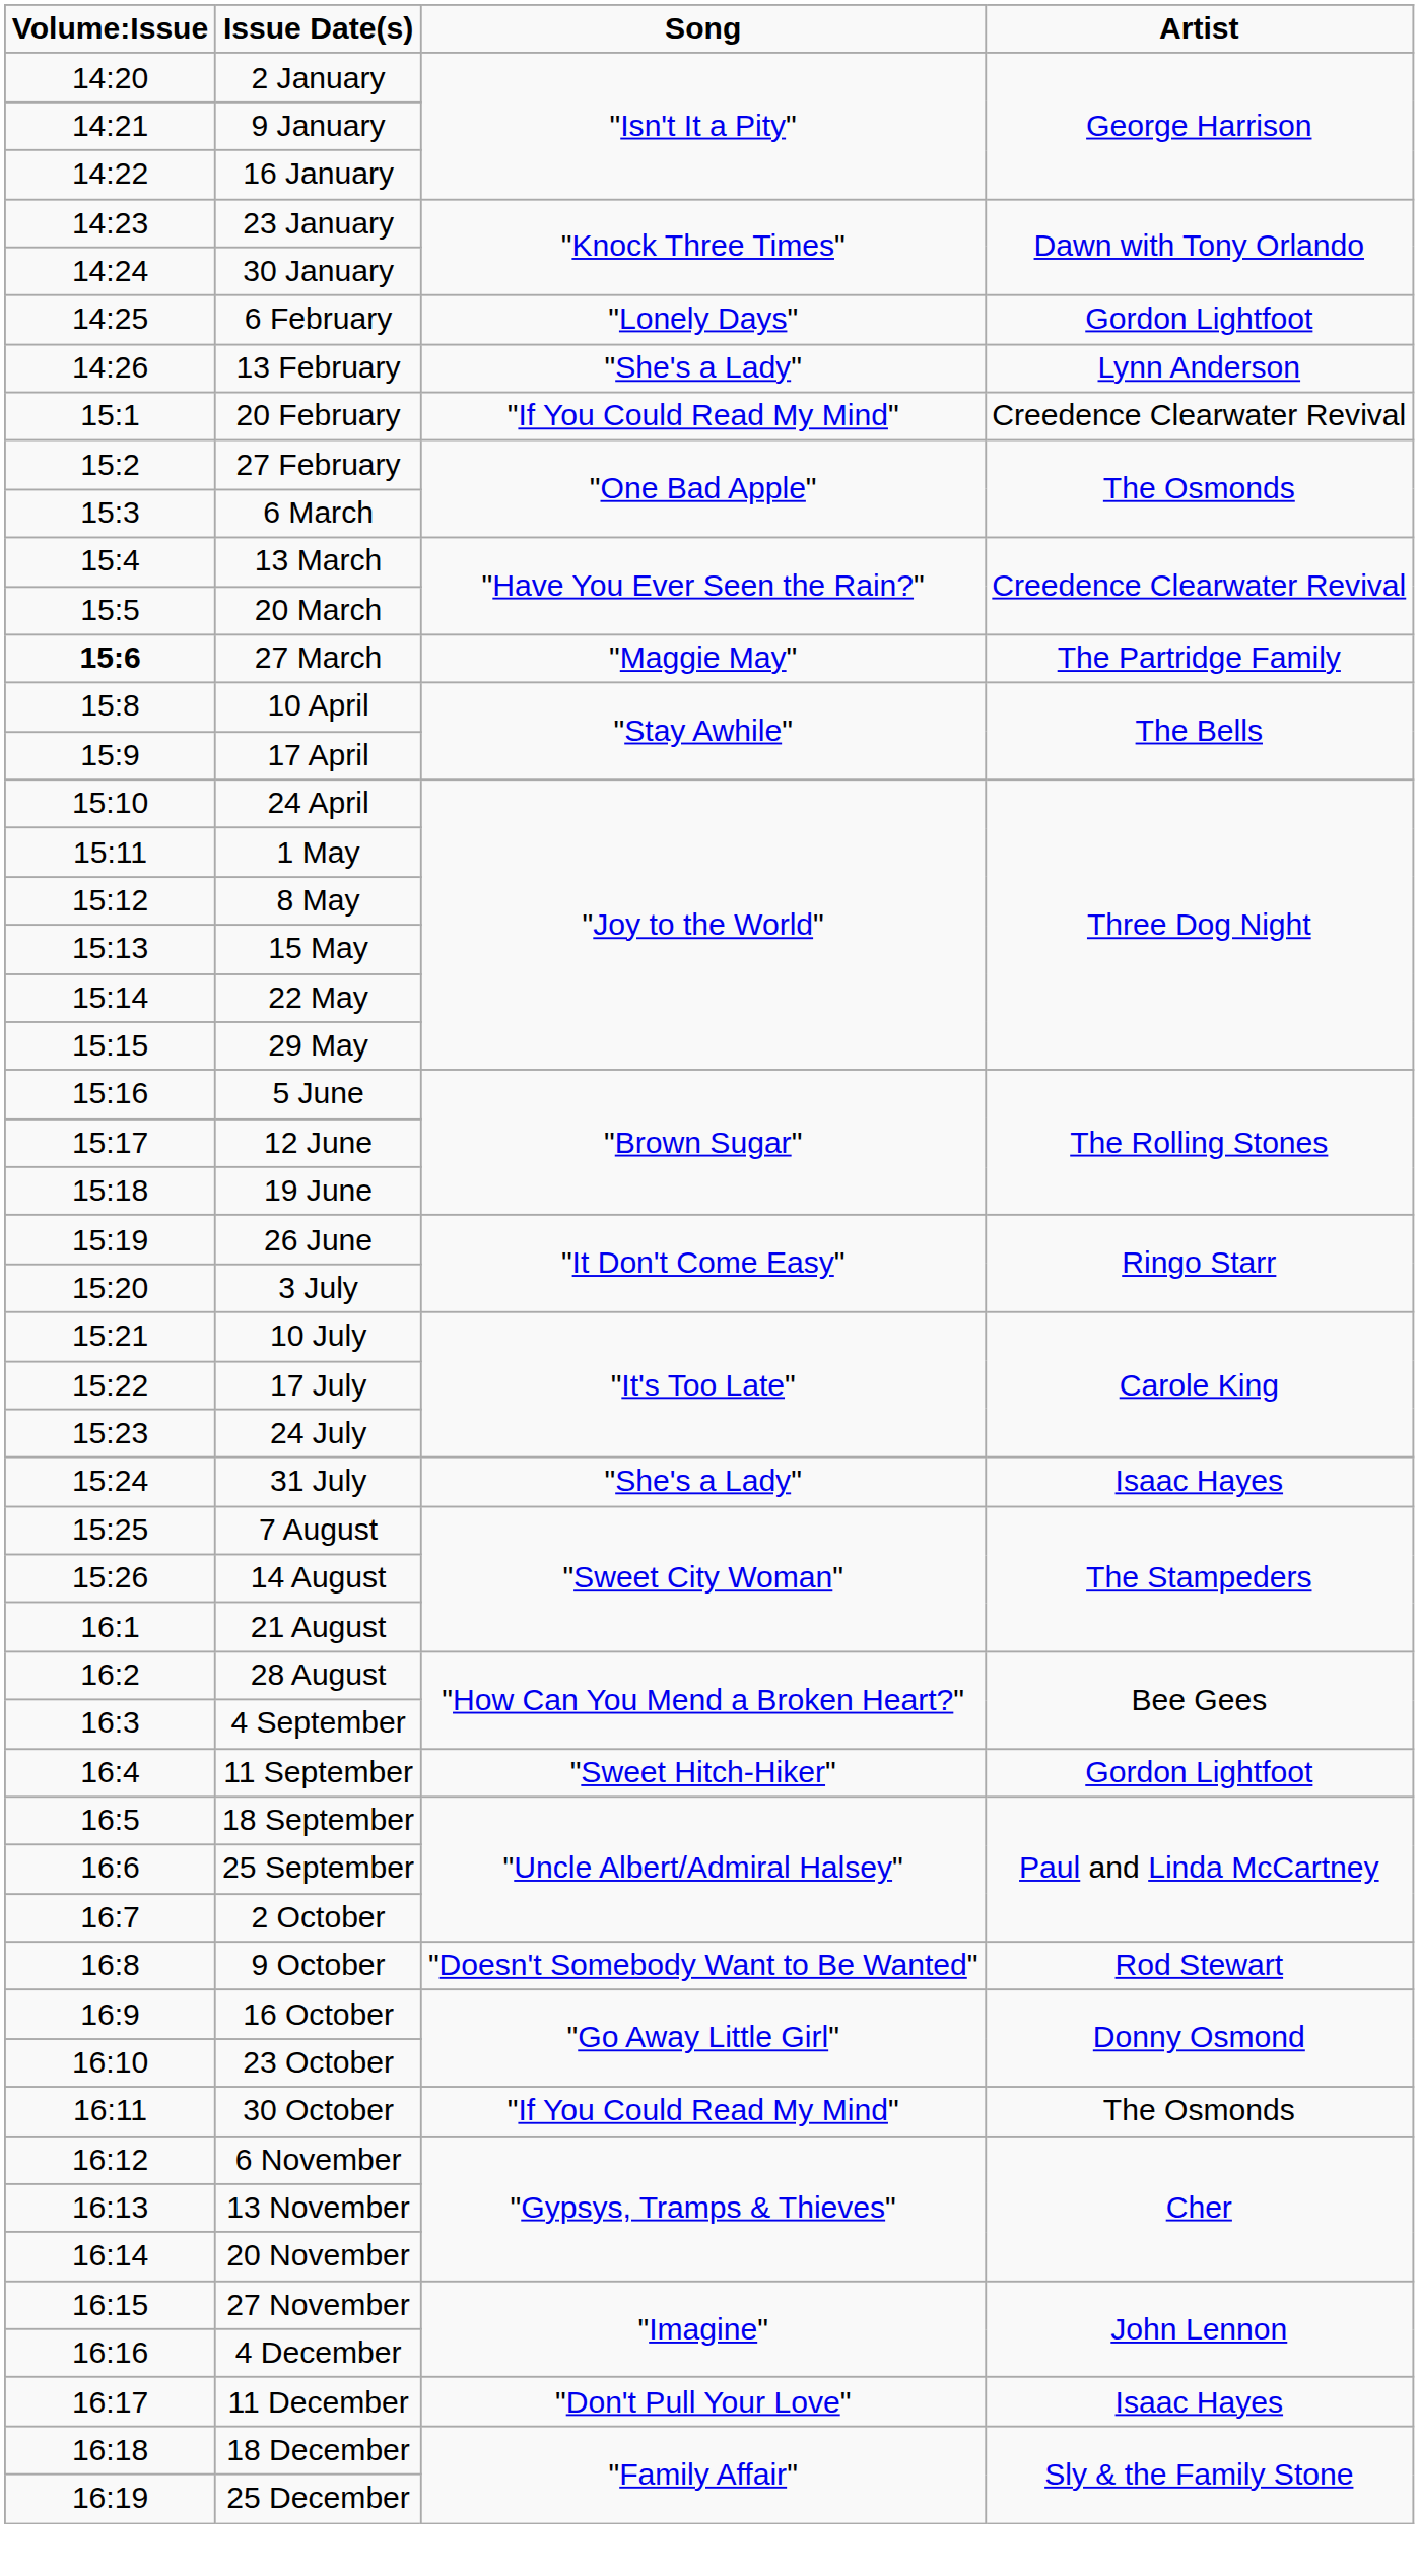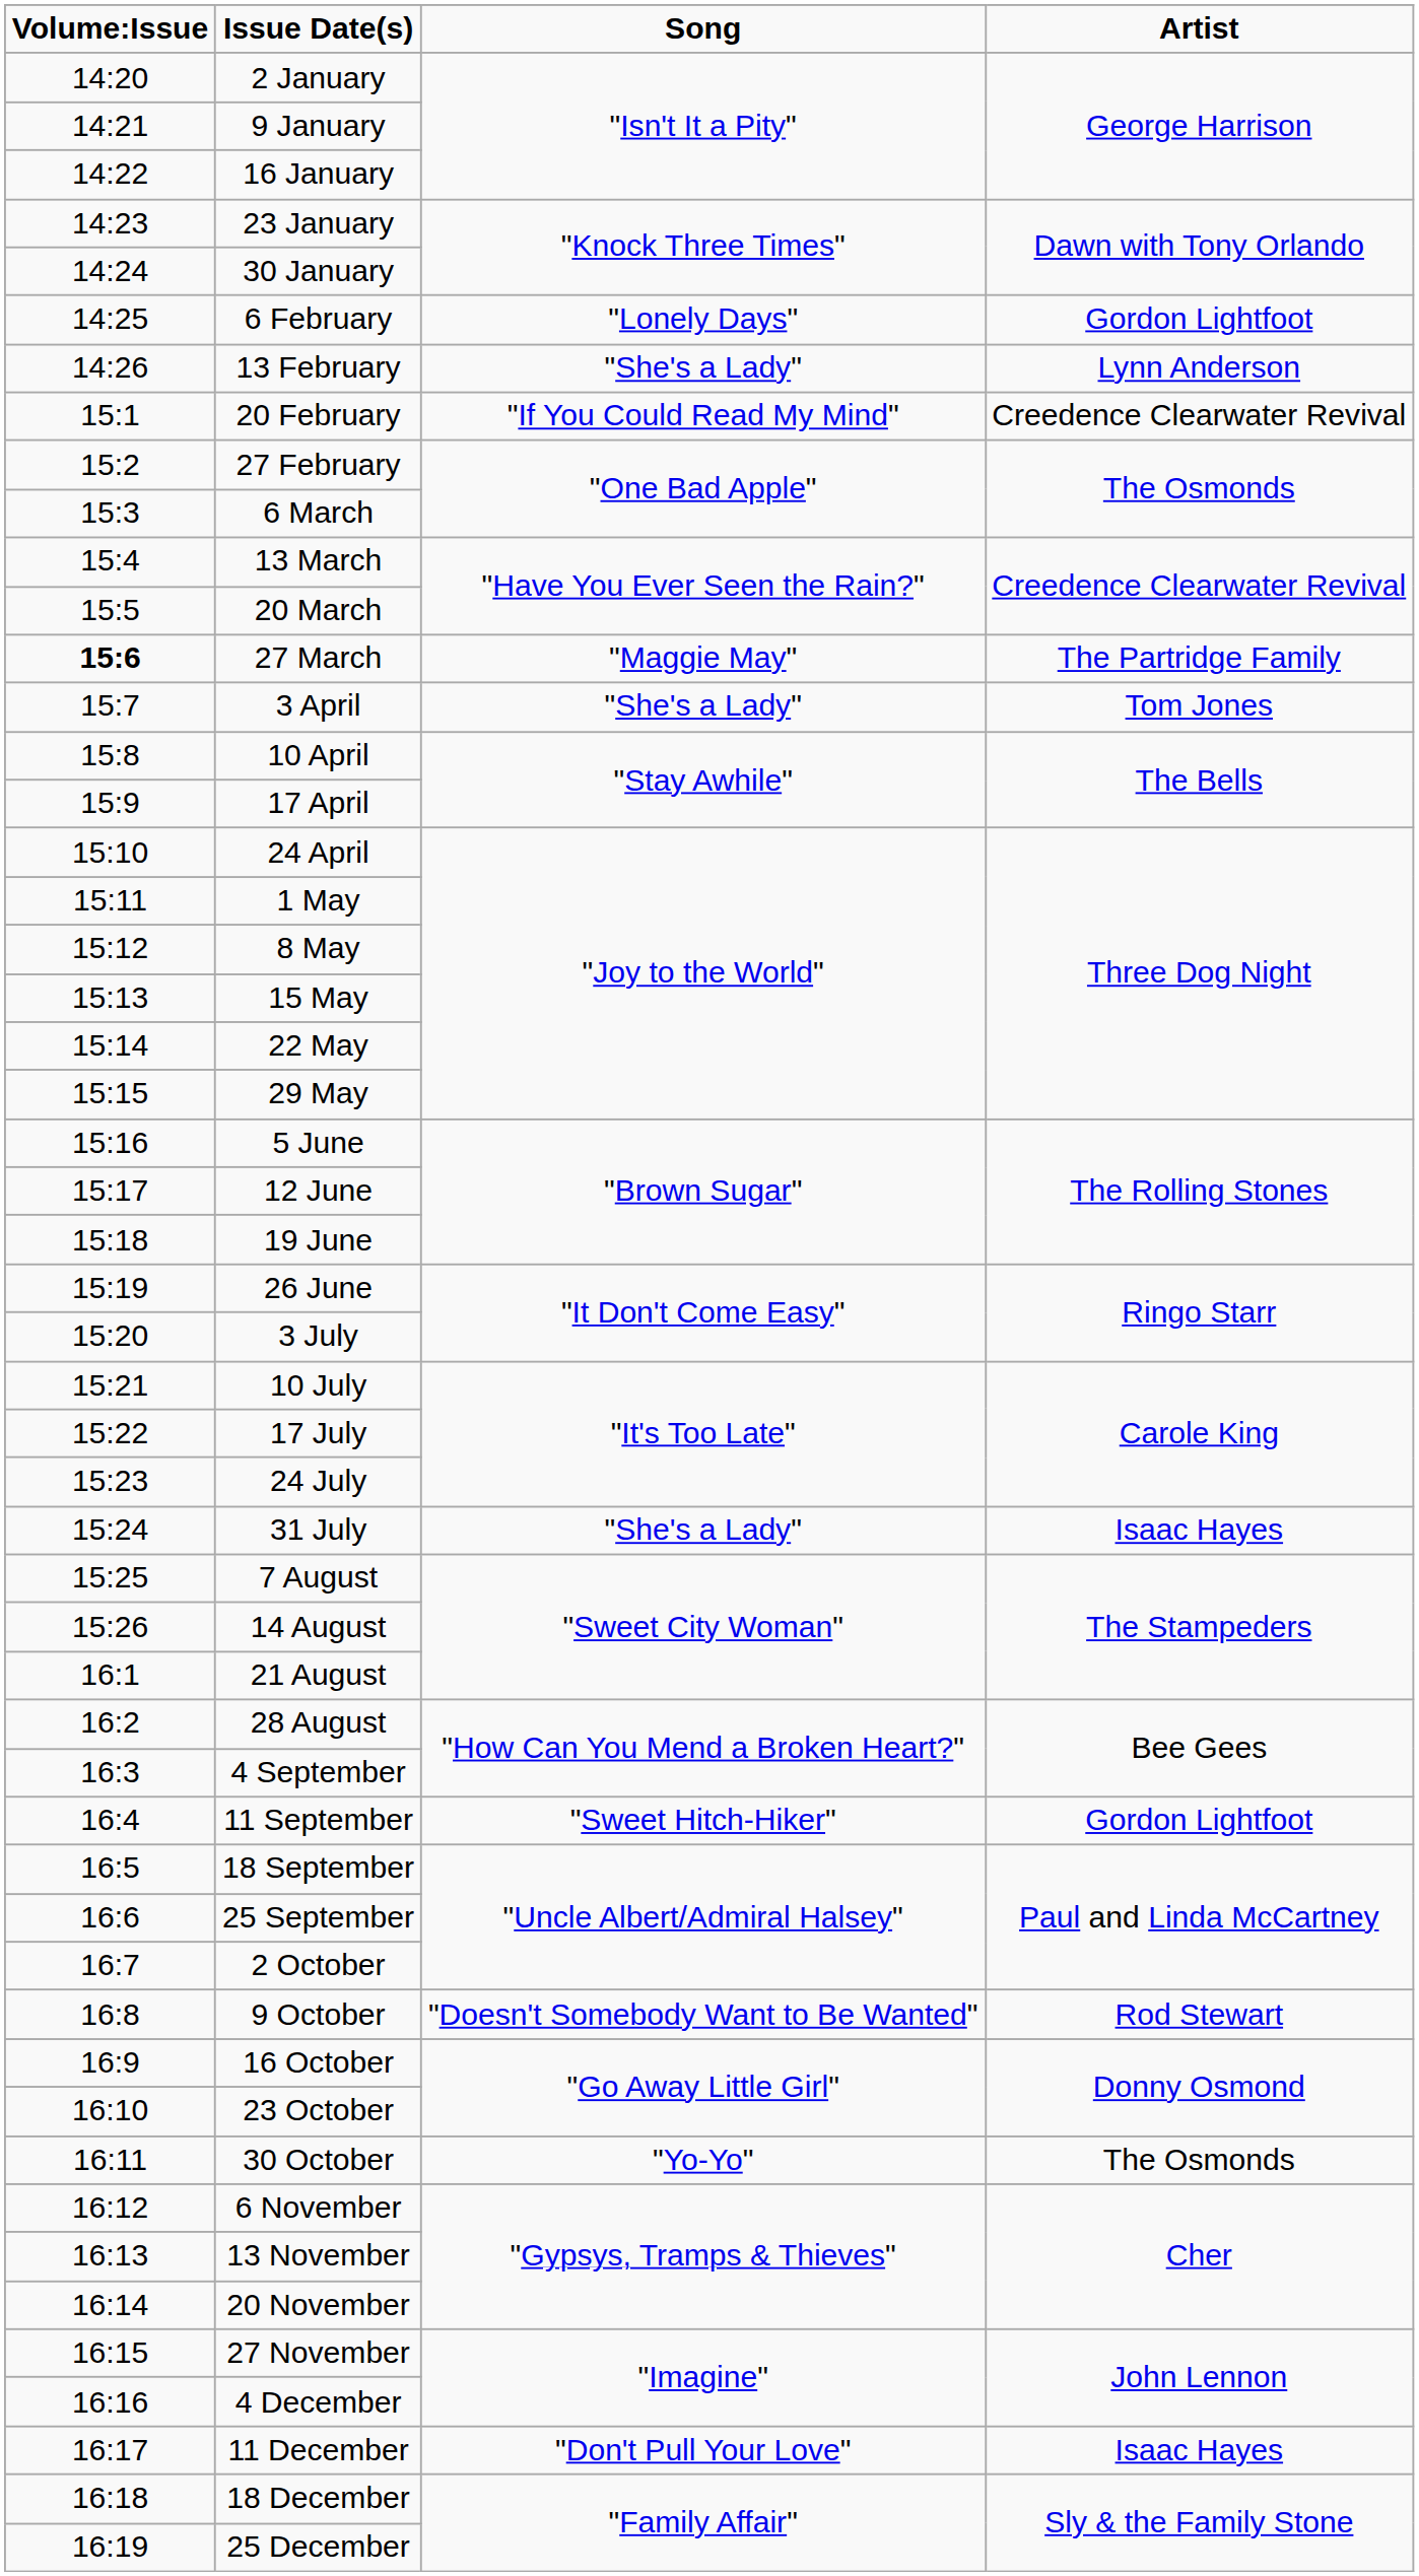+ row: 15:7 | 3 April | "She's a Lady" | Tom Jones
30 October | Song: "If You Could Read My Mind" -> "Yo-Yo"
